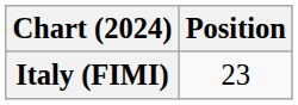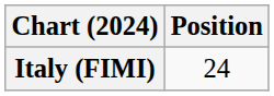Italy (FIMI) | Position: 23 -> 24
